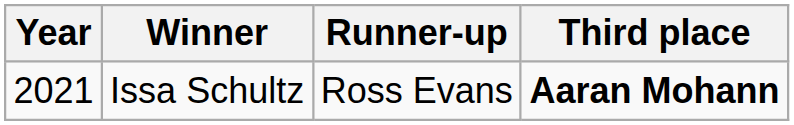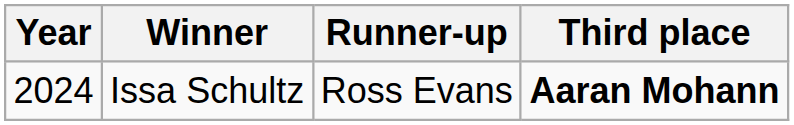Issa Schultz | Year: 2021 -> 2024
